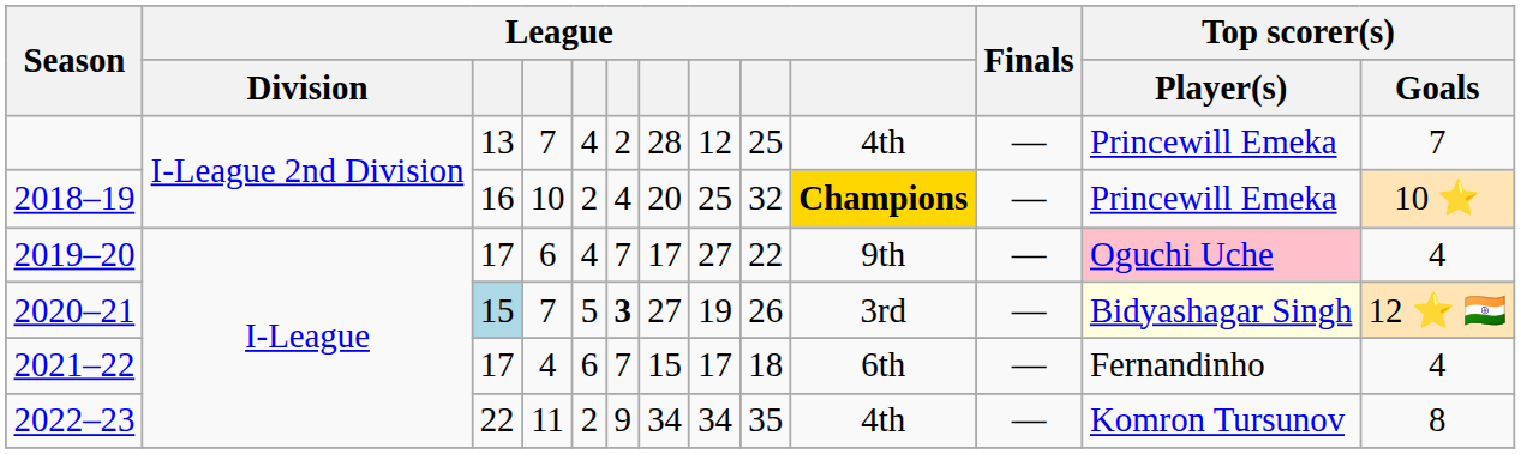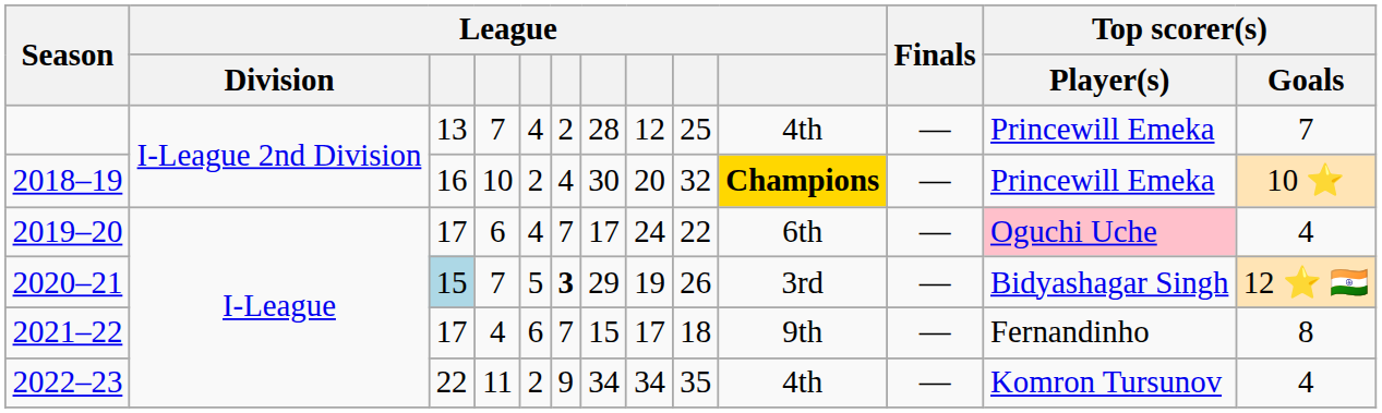2018–19 | column 7: 20 -> 30
2018–19 | column 8: 25 -> 20
2019–20 | column 8: 27 -> 24
2019–20 | column 10: 9th -> 6th
2020–21 | column 7: 27 -> 29
2020–21 | Top scorer(s) / Player(s): lightyellow background -> no background
2021–22 | column 10: 6th -> 9th
2021–22 | Top scorer(s) / Goals: 4 -> 8
2022–23 | Top scorer(s) / Goals: 8 -> 4
